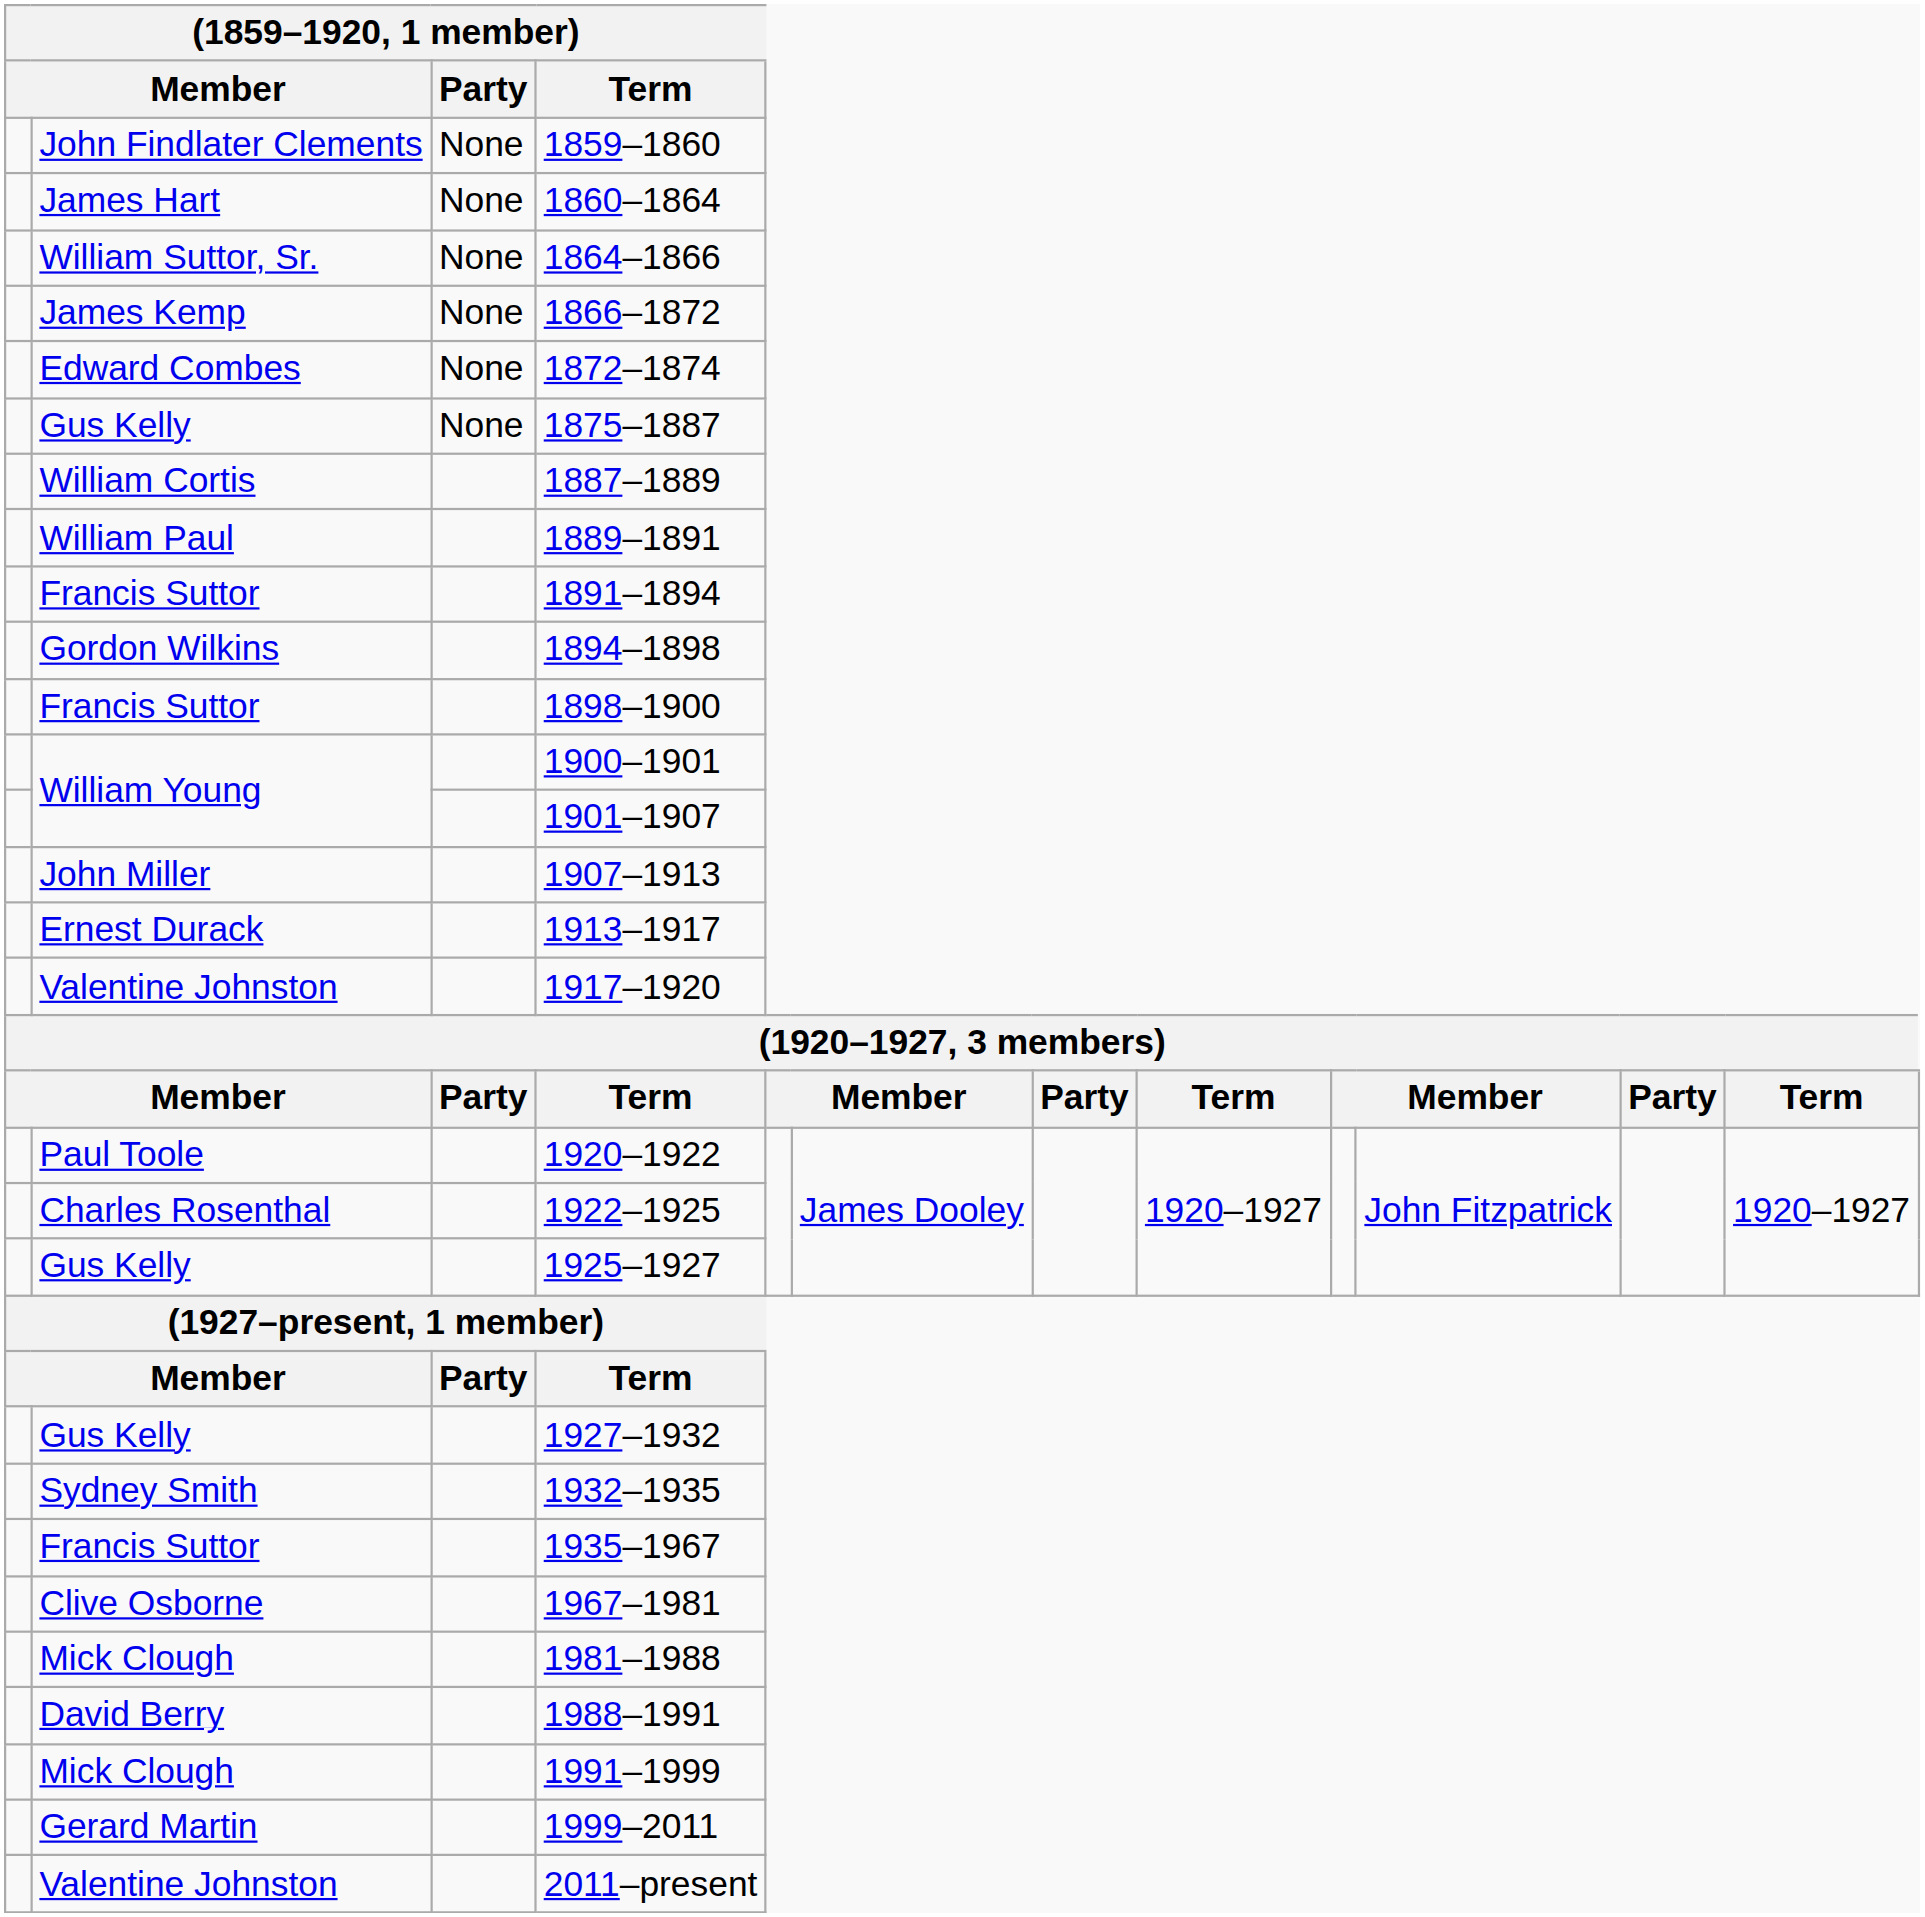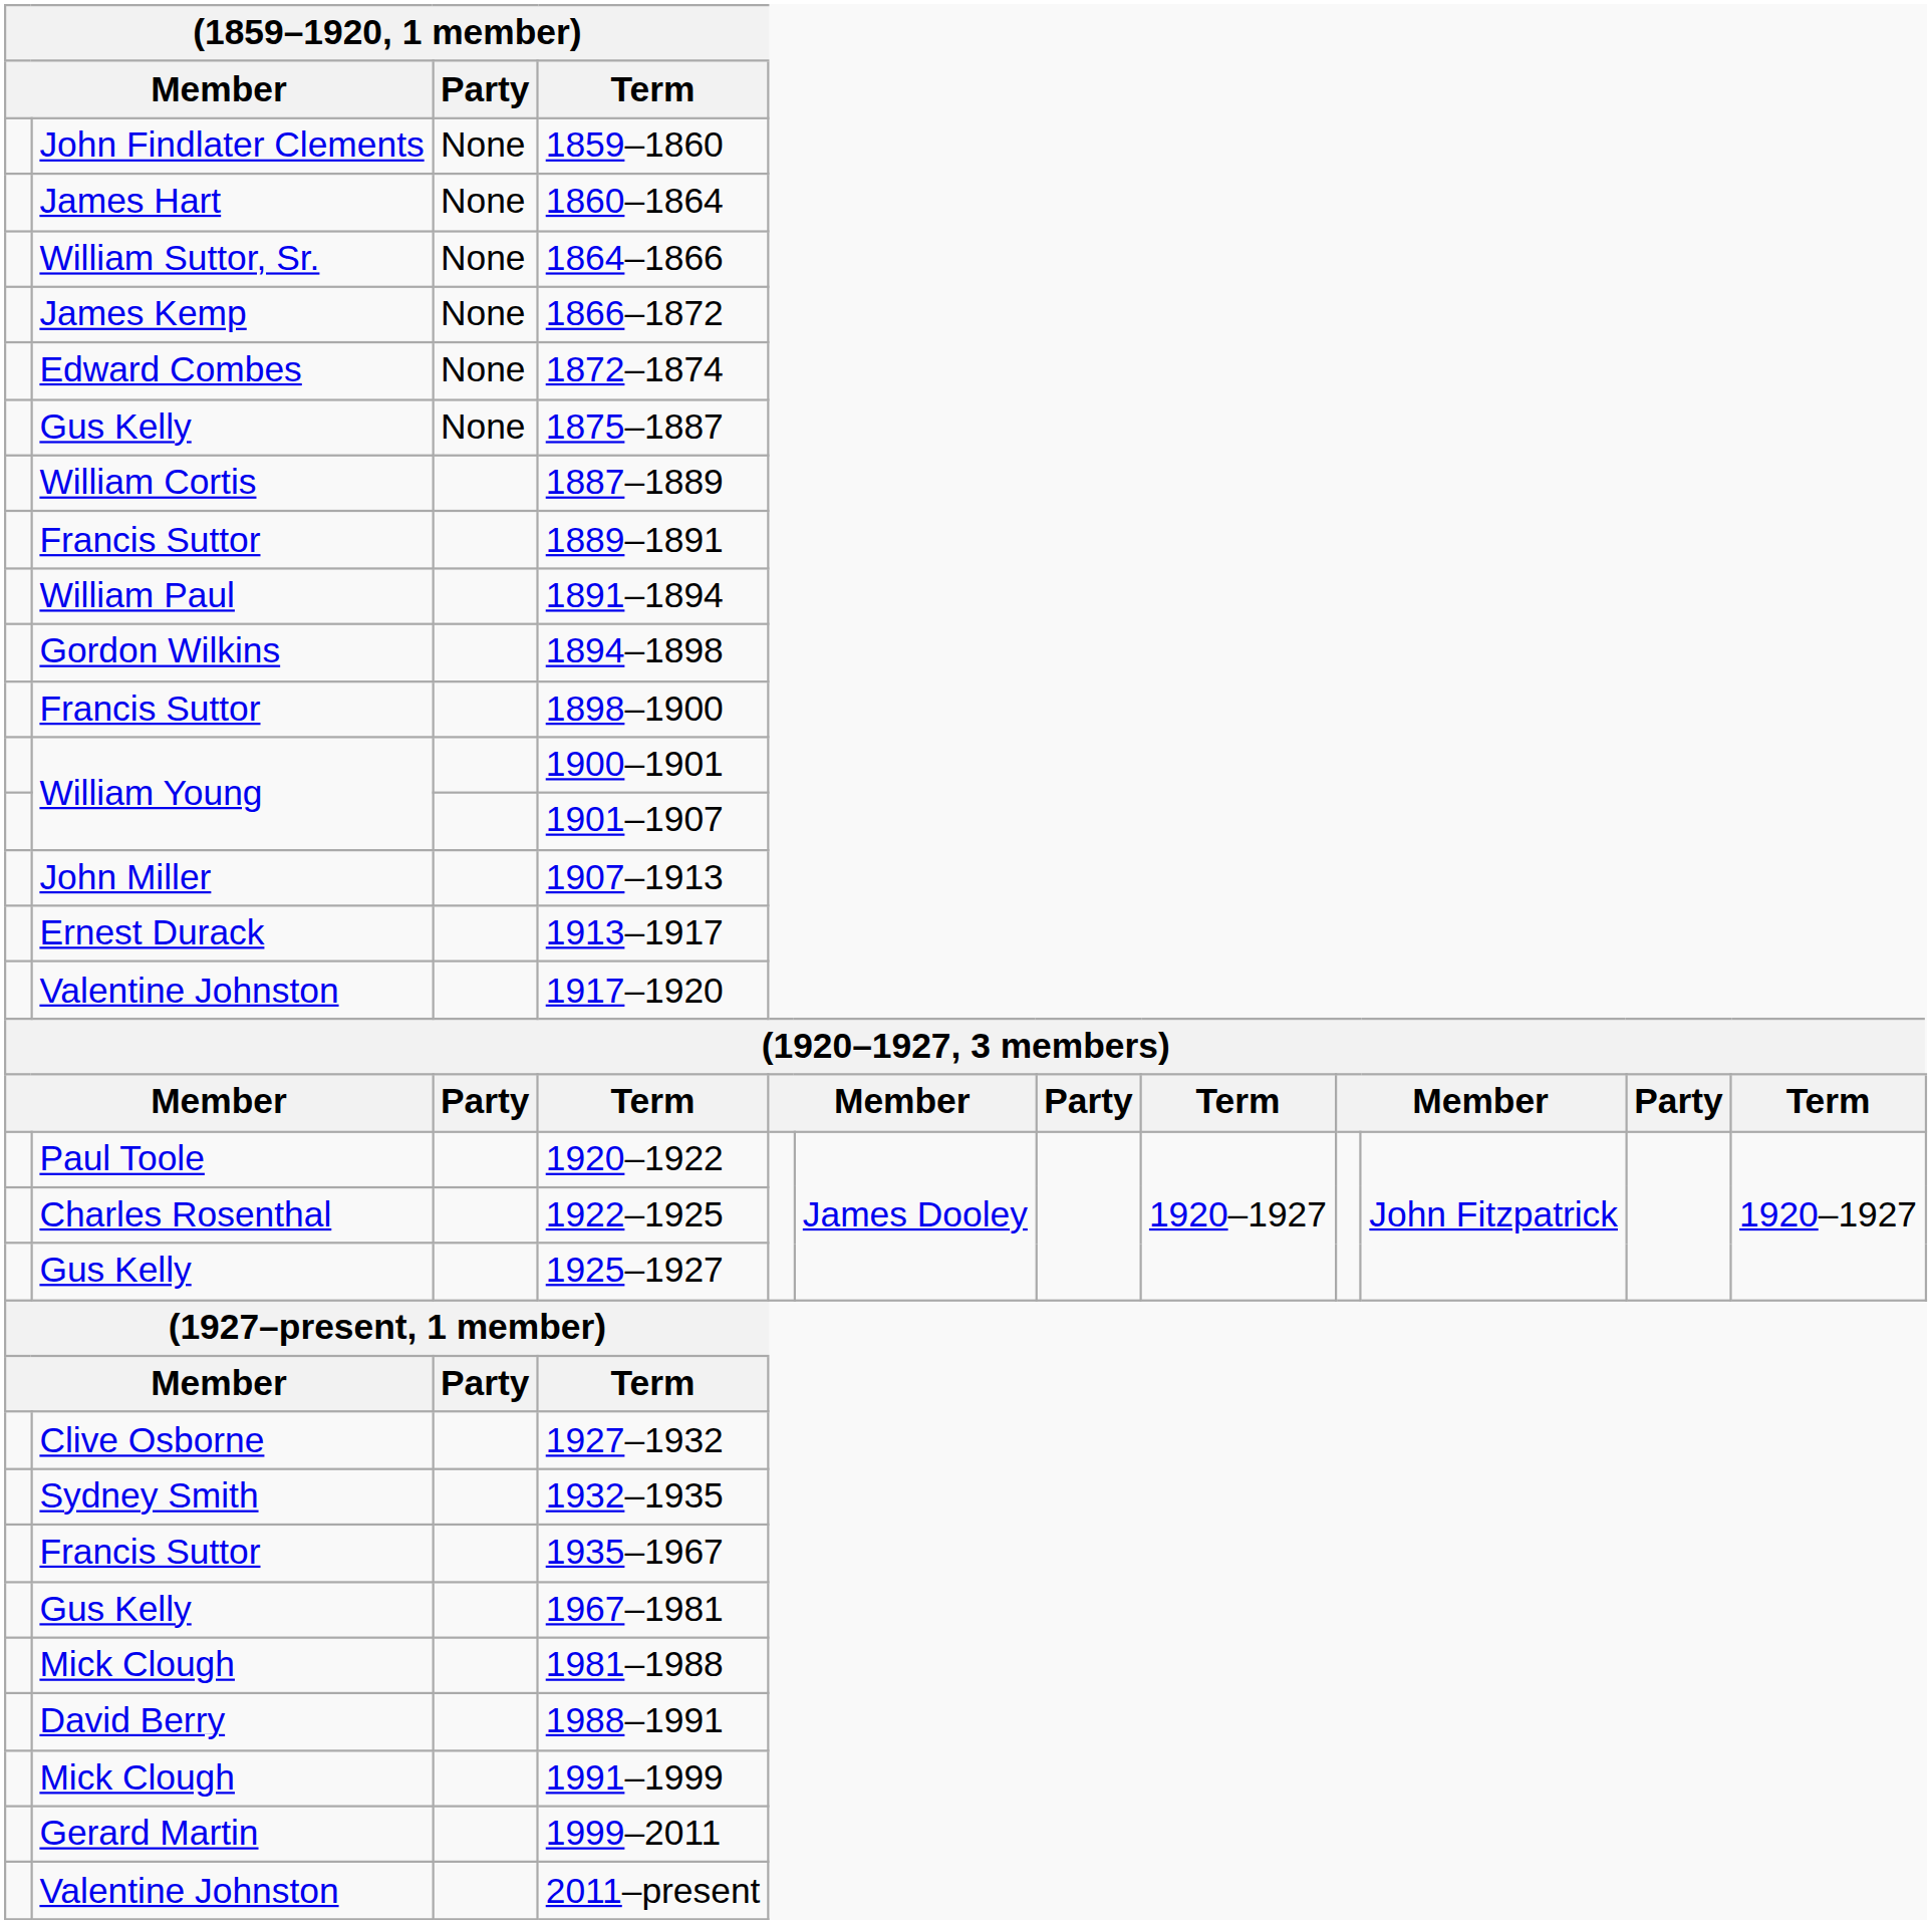1889–1891 | column 2: William Paul -> Francis Suttor
1891–1894 | column 2: Francis Suttor -> William Paul
1927–1932 | column 2: Gus Kelly -> Clive Osborne
1967–1981 | column 2: Clive Osborne -> Gus Kelly
